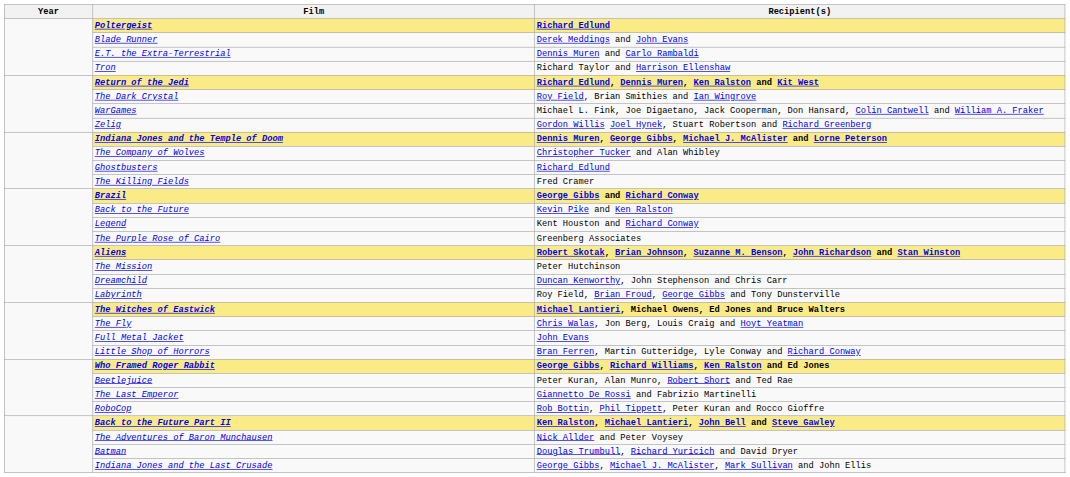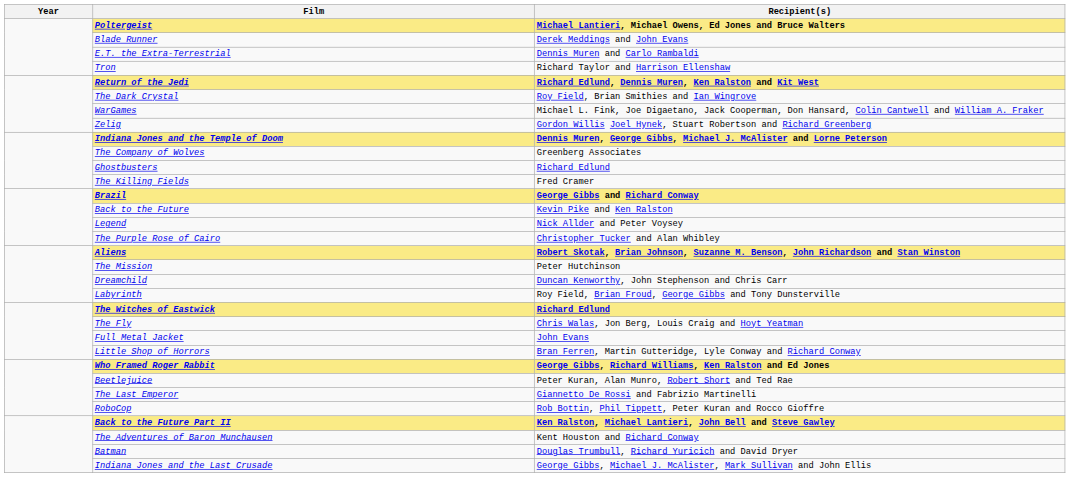Poltergeist | Recipient(s): Richard Edlund -> Michael Lantieri, Michael Owens, Ed Jones and Bruce Walters
The Company of Wolves | Recipient(s): Christopher Tucker and Alan Whibley -> Greenberg Associates
Legend | Recipient(s): Kent Houston and Richard Conway -> Nick Allder and Peter Voysey
The Purple Rose of Cairo | Recipient(s): Greenberg Associates -> Christopher Tucker and Alan Whibley
The Witches of Eastwick | Recipient(s): Michael Lantieri, Michael Owens, Ed Jones and Bruce Walters -> Richard Edlund
The Adventures of Baron Munchausen | Recipient(s): Nick Allder and Peter Voysey -> Kent Houston and Richard Conway
